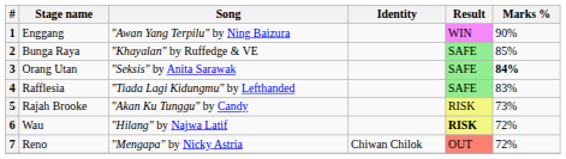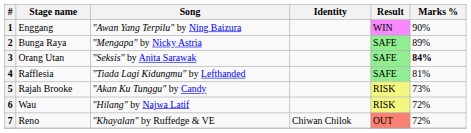2 | Song: "Khayalan" by Ruffedge & VE -> "Mengapa" by Nicky Astria
2 | Marks %: 85% -> 89%
4 | Marks %: 83% -> 81%
6 | Result: bold -> normal
7 | Song: "Mengapa" by Nicky Astria -> "Khayalan" by Ruffedge & VE
